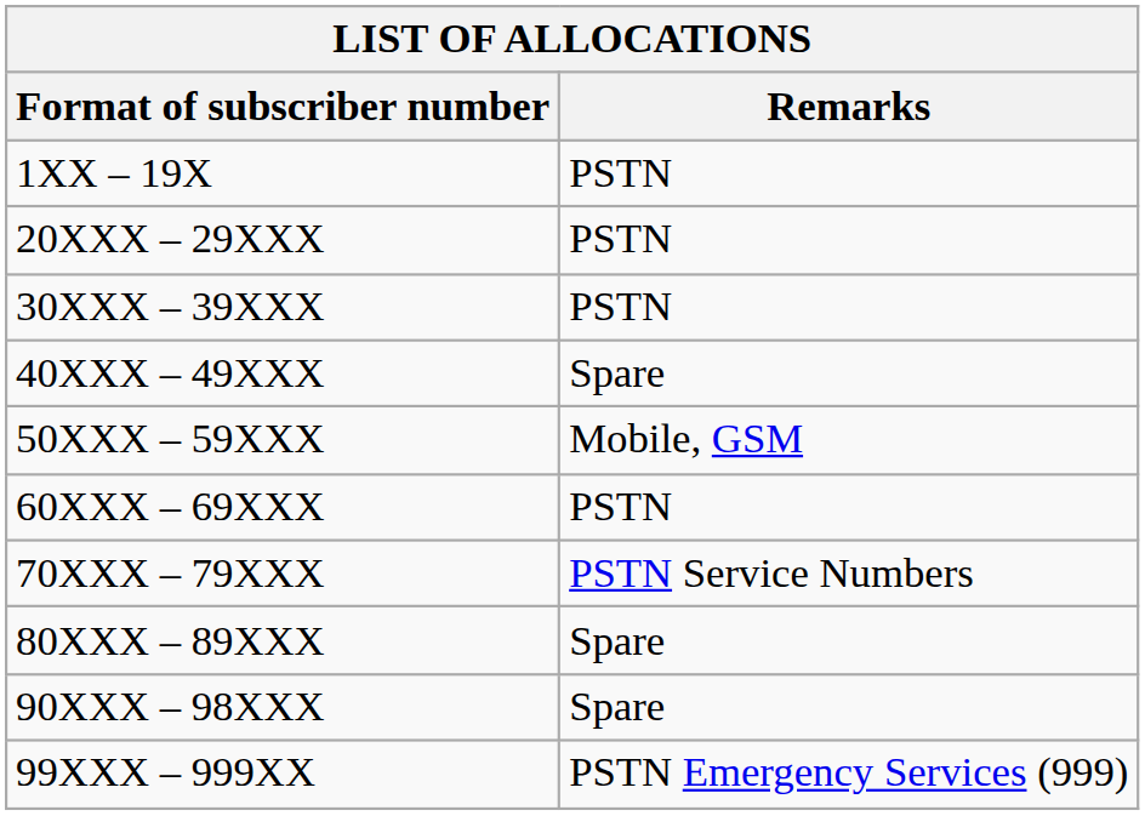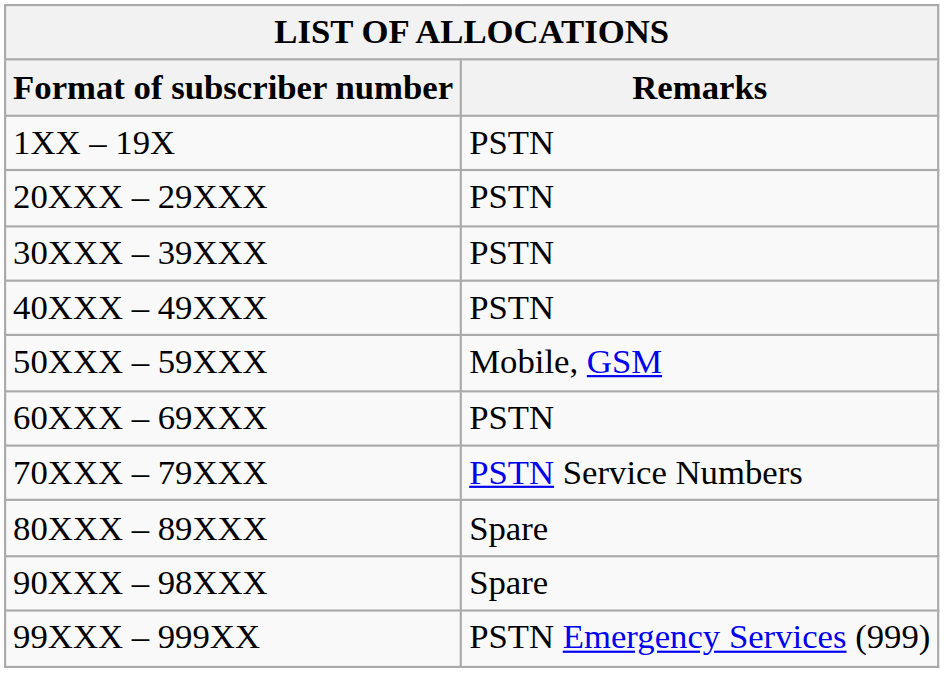40XXX – 49XXX | Remarks: Spare -> PSTN
